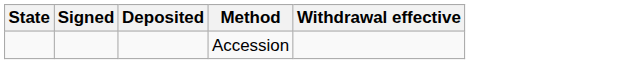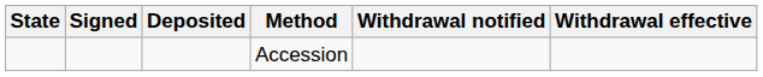+ column: Withdrawal notified
